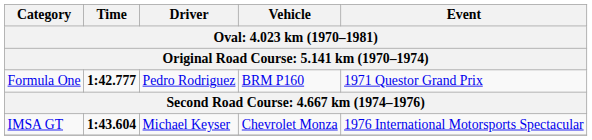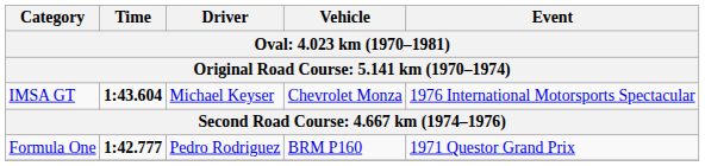rows swapped: Formula One <-> IMSA GT
